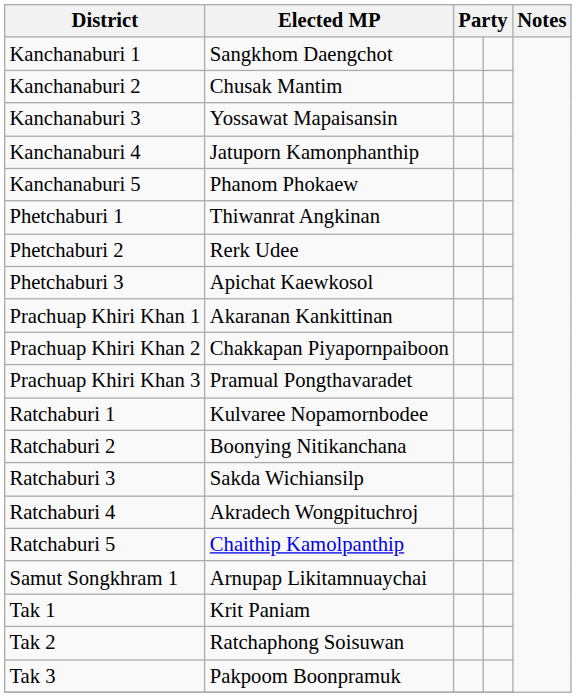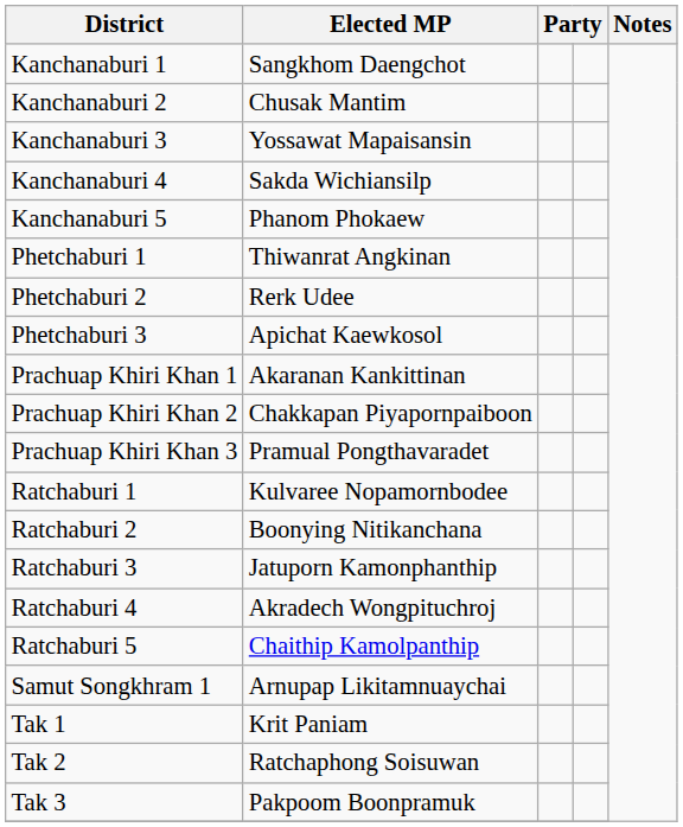Kanchanaburi 4 | Elected MP: Jatuporn Kamonphanthip -> Sakda Wichiansilp
Ratchaburi 3 | Elected MP: Sakda Wichiansilp -> Jatuporn Kamonphanthip
